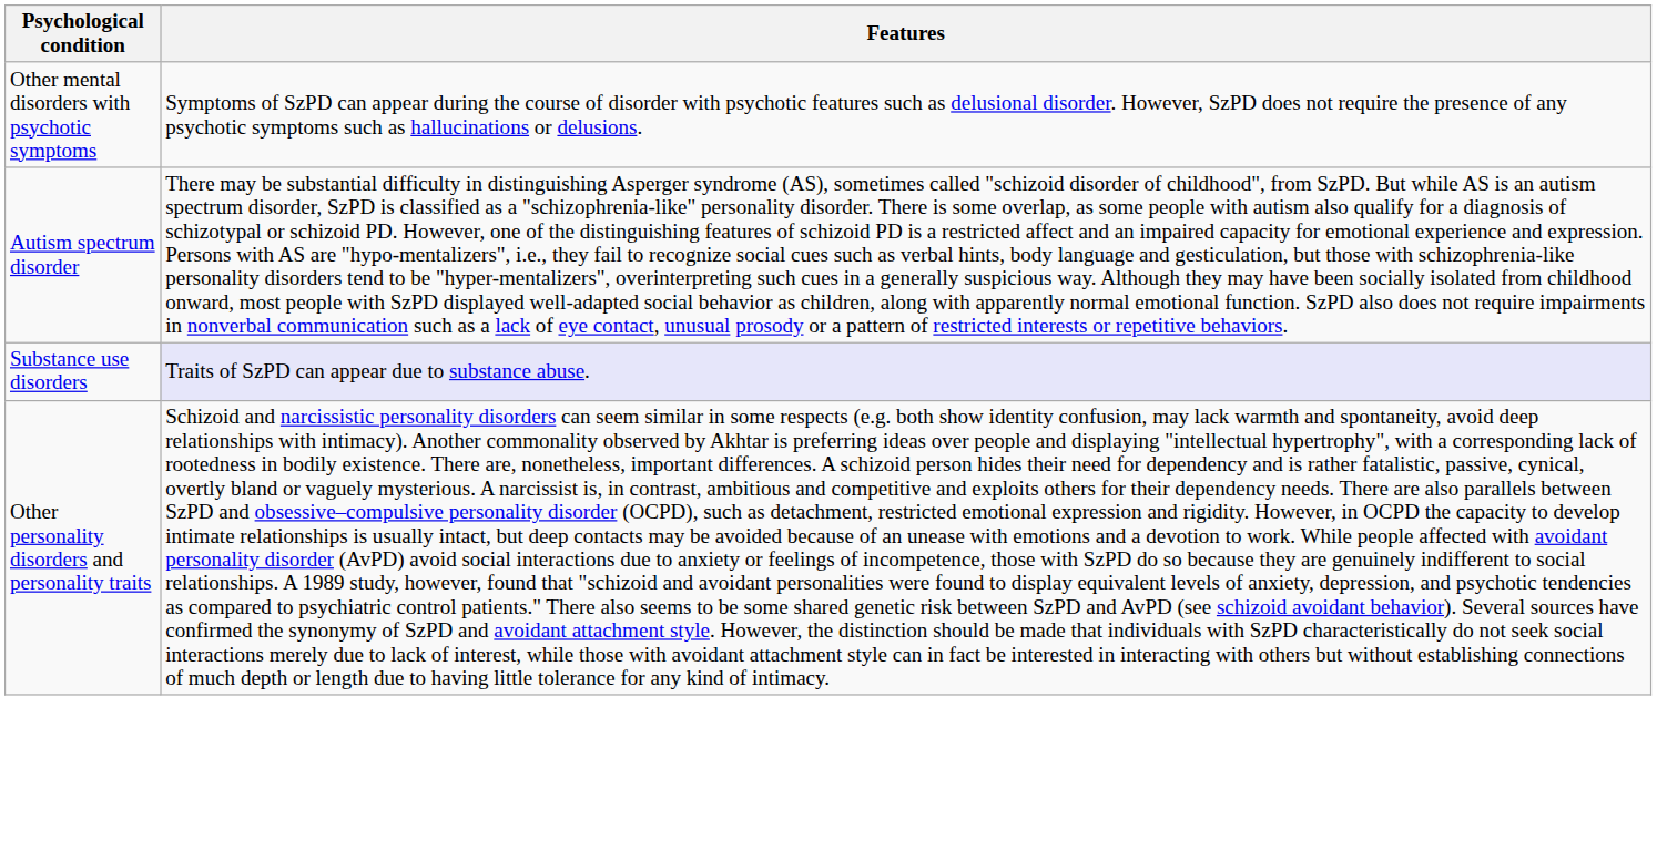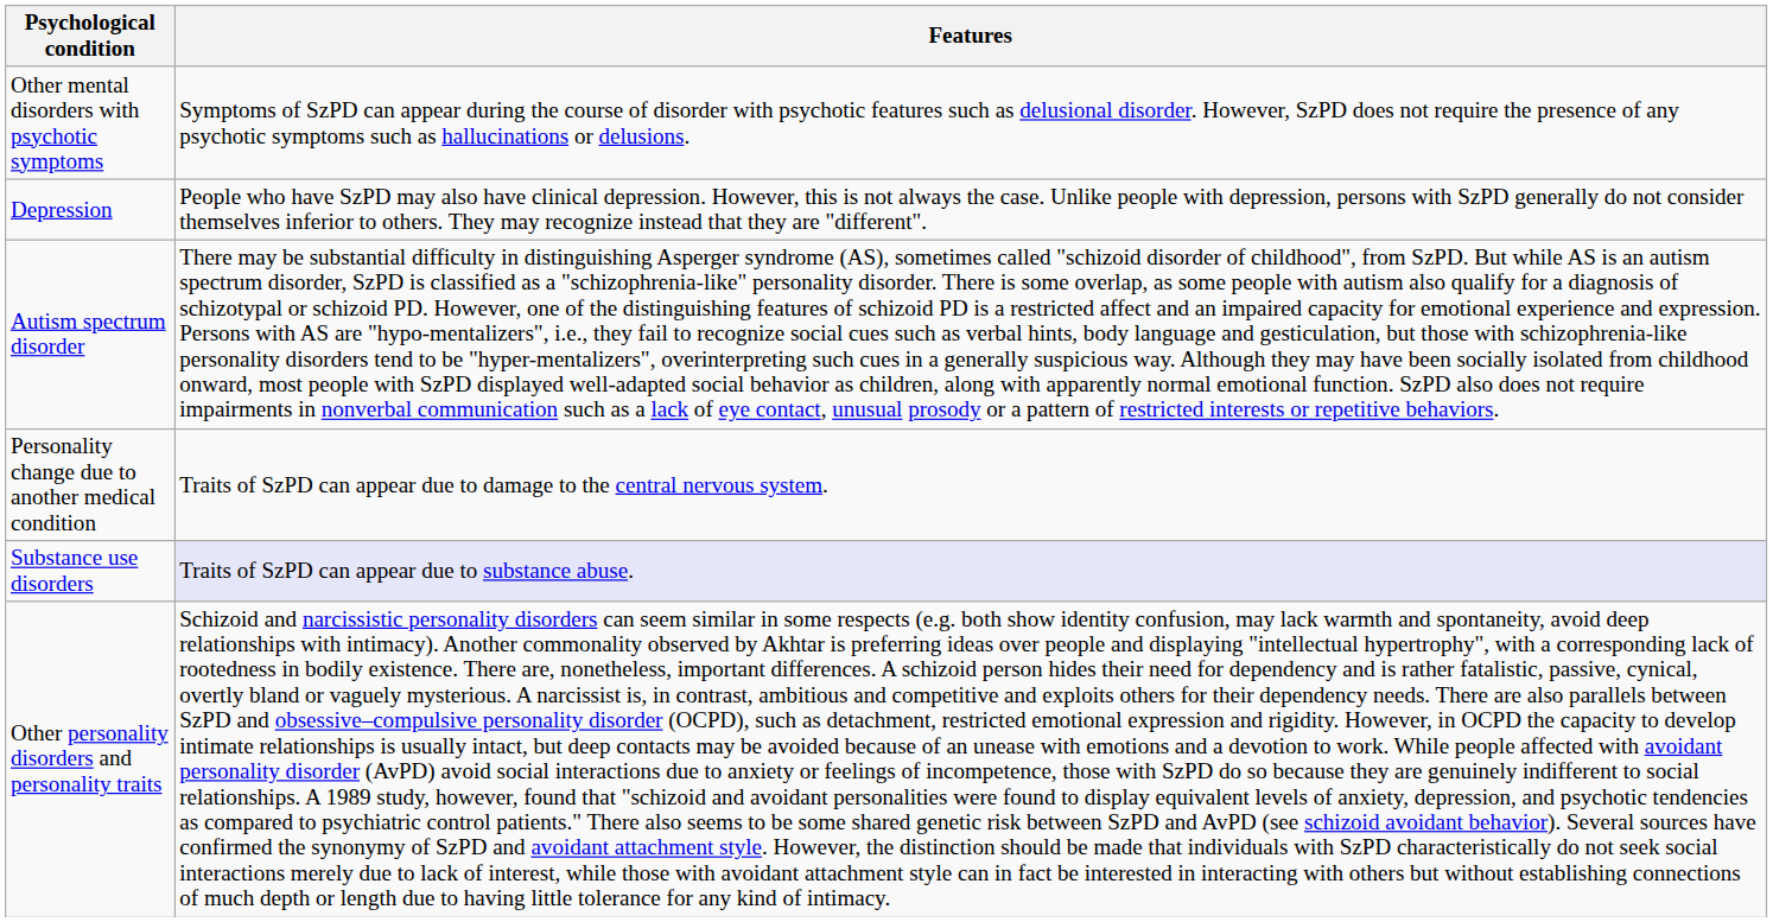+ row: Depression | People who have SzPD may also have clinical depression. However, this is not always the case. Unlike people with depression, persons with SzPD generally do not consider themselves inferior to others. They may recognize instead that they are "different".
+ row: Personality change due to another medical condition | Traits of SzPD can appear due to damage to the central nervous system.
